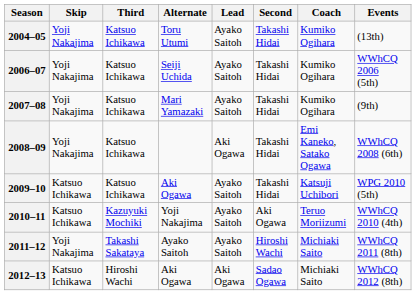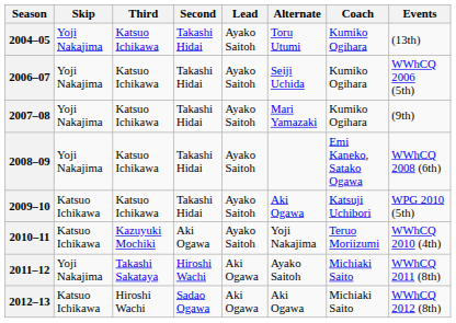columns swapped: Second <-> Alternate
2008–09 | Lead: Aki Ogawa -> Ayako Saitoh
2011–12 | Lead: Ayako Saitoh -> Aki Ogawa
